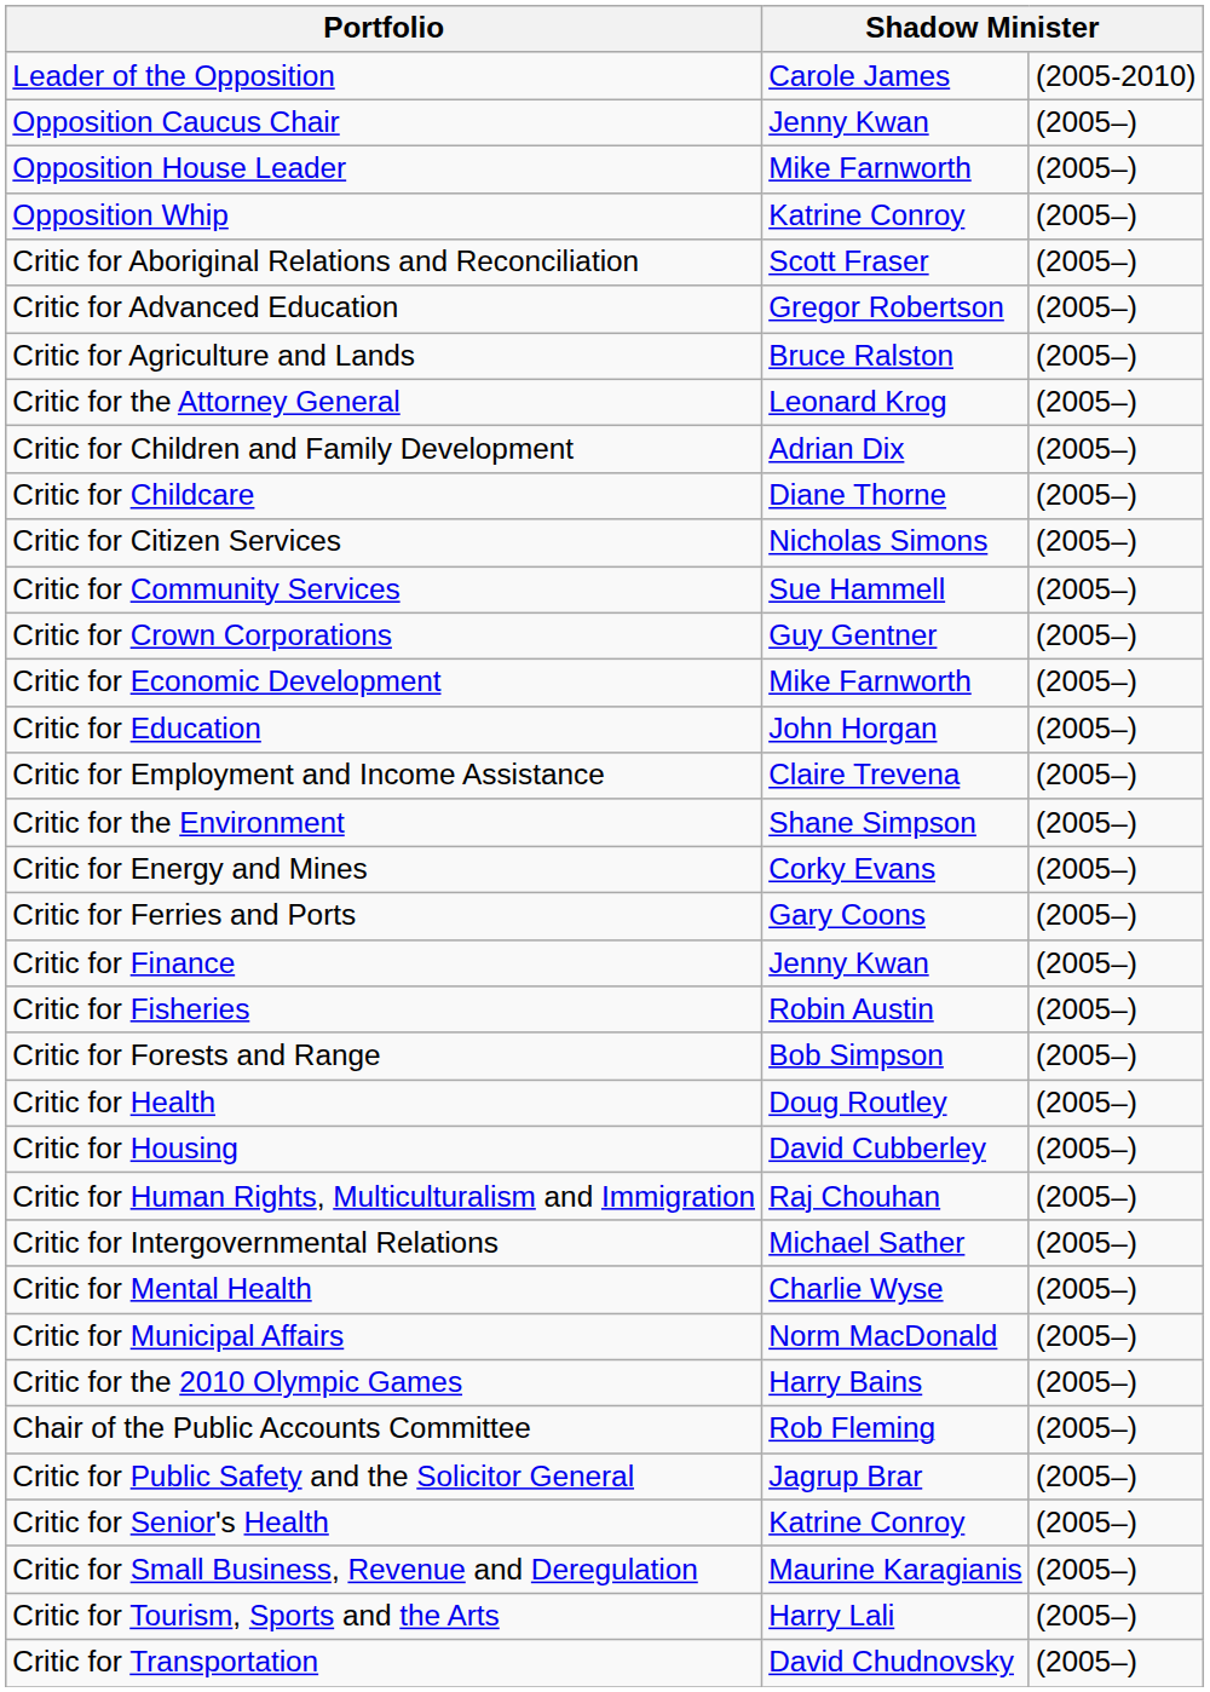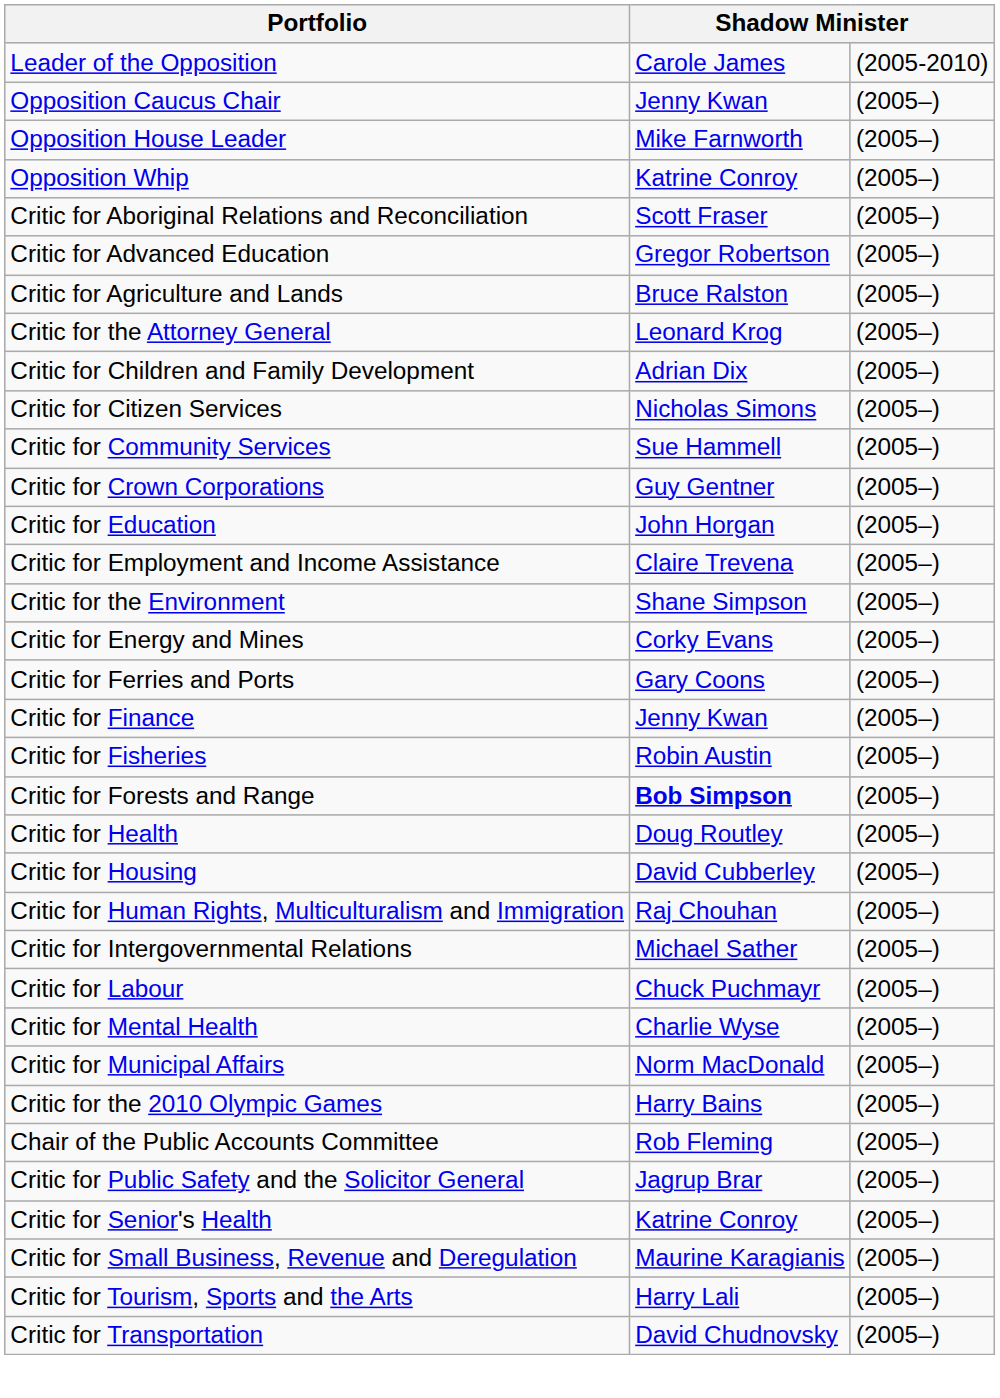- row: Critic for Childcare | Diane Thorne | (2005–)
- row: Critic for Economic Development | Mike Farnworth | (2005–)
Critic for Forests and Range | column 2: normal -> bold
+ row: Critic for Labour | Chuck Puchmayr | (2005–)
